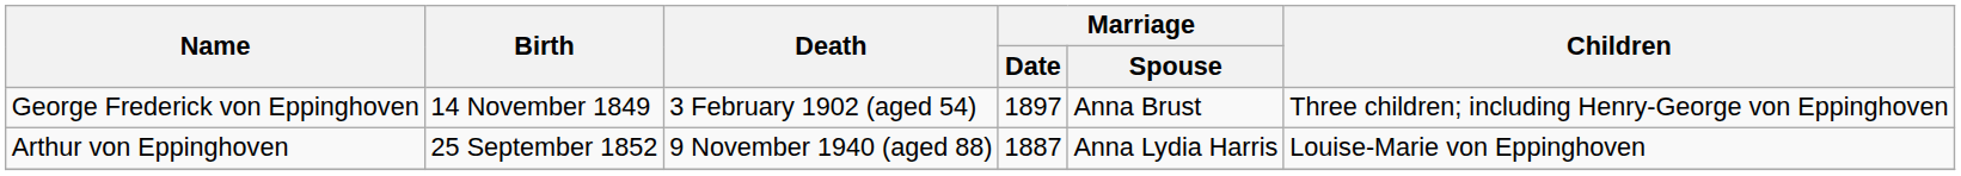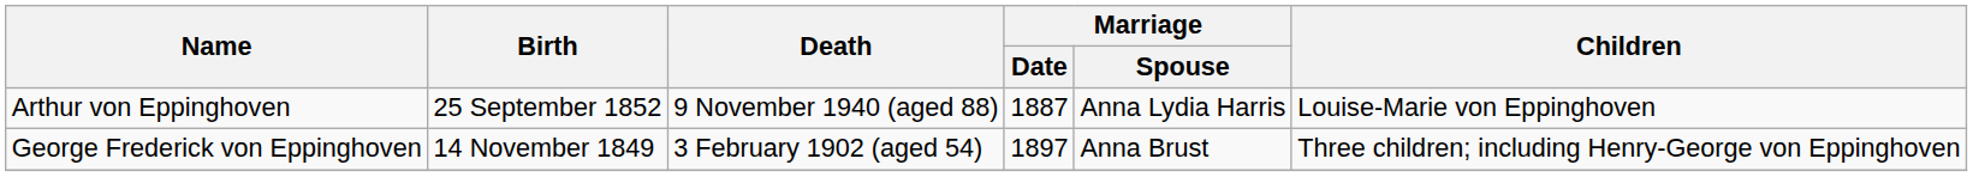rows swapped: George Frederick von Eppinghoven <-> Arthur von Eppinghoven
